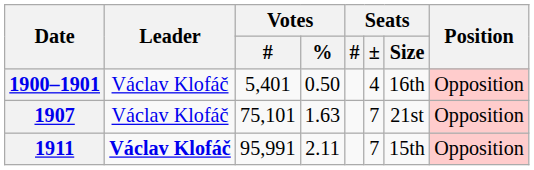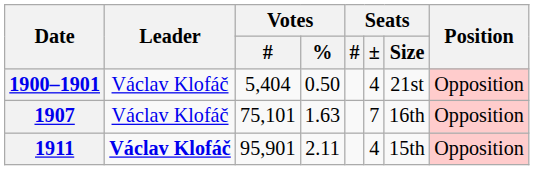1900–1901 | Votes / #: 5,401 -> 5,404
1900–1901 | Seats / Size: 16th -> 21st
1907 | Seats / Size: 21st -> 16th
1911 | Votes / #: 95,991 -> 95,901
1911 | Seats / ±: 7 -> 4
